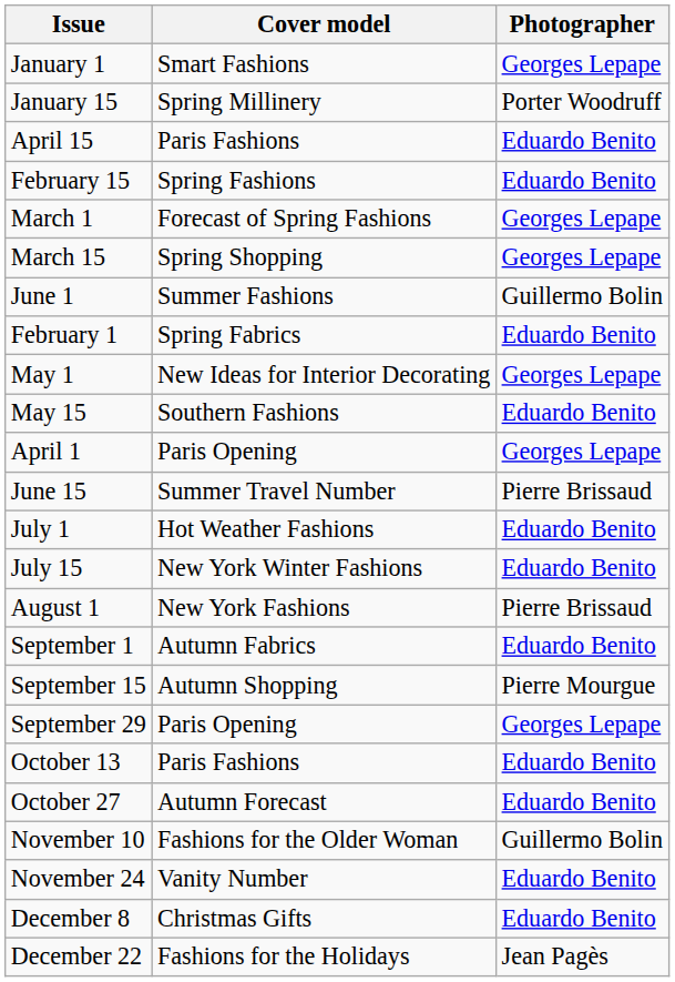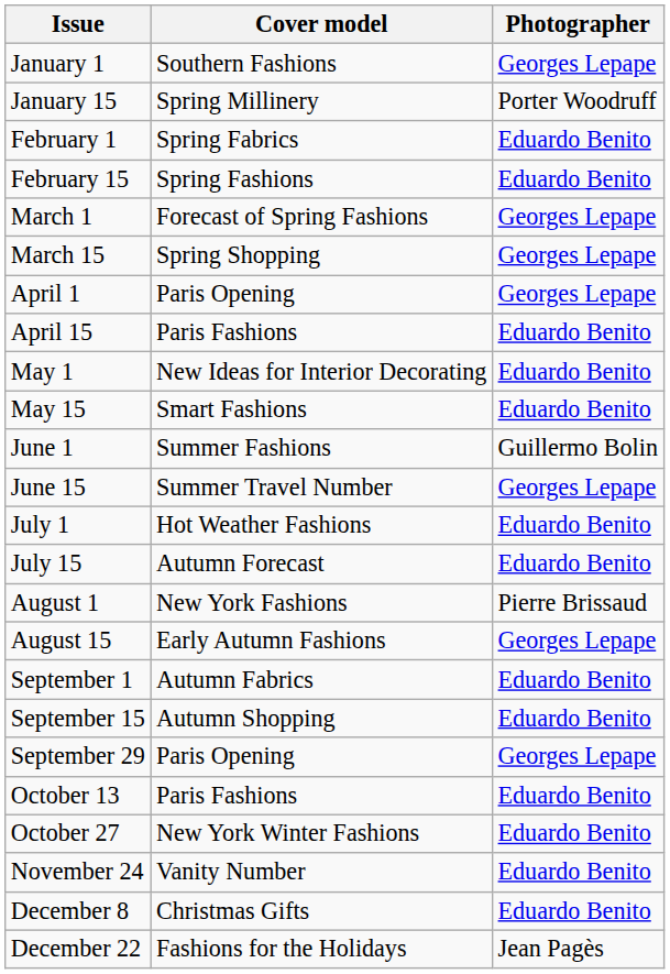January 1 | Cover model: Smart Fashions -> Southern Fashions
rows swapped: February 1 <-> April 15
rows swapped: April 1 <-> June 1
May 1 | Photographer: Georges Lepape -> Eduardo Benito
May 15 | Cover model: Southern Fashions -> Smart Fashions
June 15 | Photographer: Pierre Brissaud -> Georges Lepape
July 15 | Cover model: New York Winter Fashions -> Autumn Forecast
+ row: August 15 | Early Autumn Fashions | Georges Lepape
September 15 | Photographer: Pierre Mourgue -> Eduardo Benito
October 27 | Cover model: Autumn Forecast -> New York Winter Fashions
- row: November 10 | Fashions for the Older Woman | Guillermo Bolin
